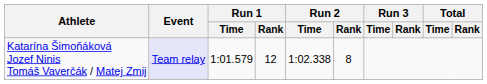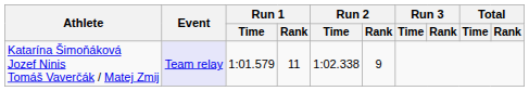Katarína Šimoňáková Jozef Ninis Tomáš Vaverčák / Matej Zmij | Run 1 / Rank: 12 -> 11
Katarína Šimoňáková Jozef Ninis Tomáš Vaverčák / Matej Zmij | Run 2 / Rank: 8 -> 9
